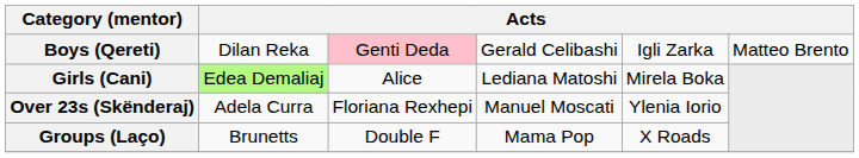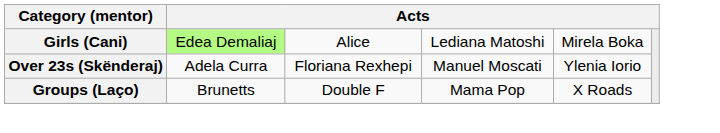- row: Boys (Qereti) | Dilan Reka | Genti Deda | Gerald Celibashi | Igli Zarka | Matteo Brento
